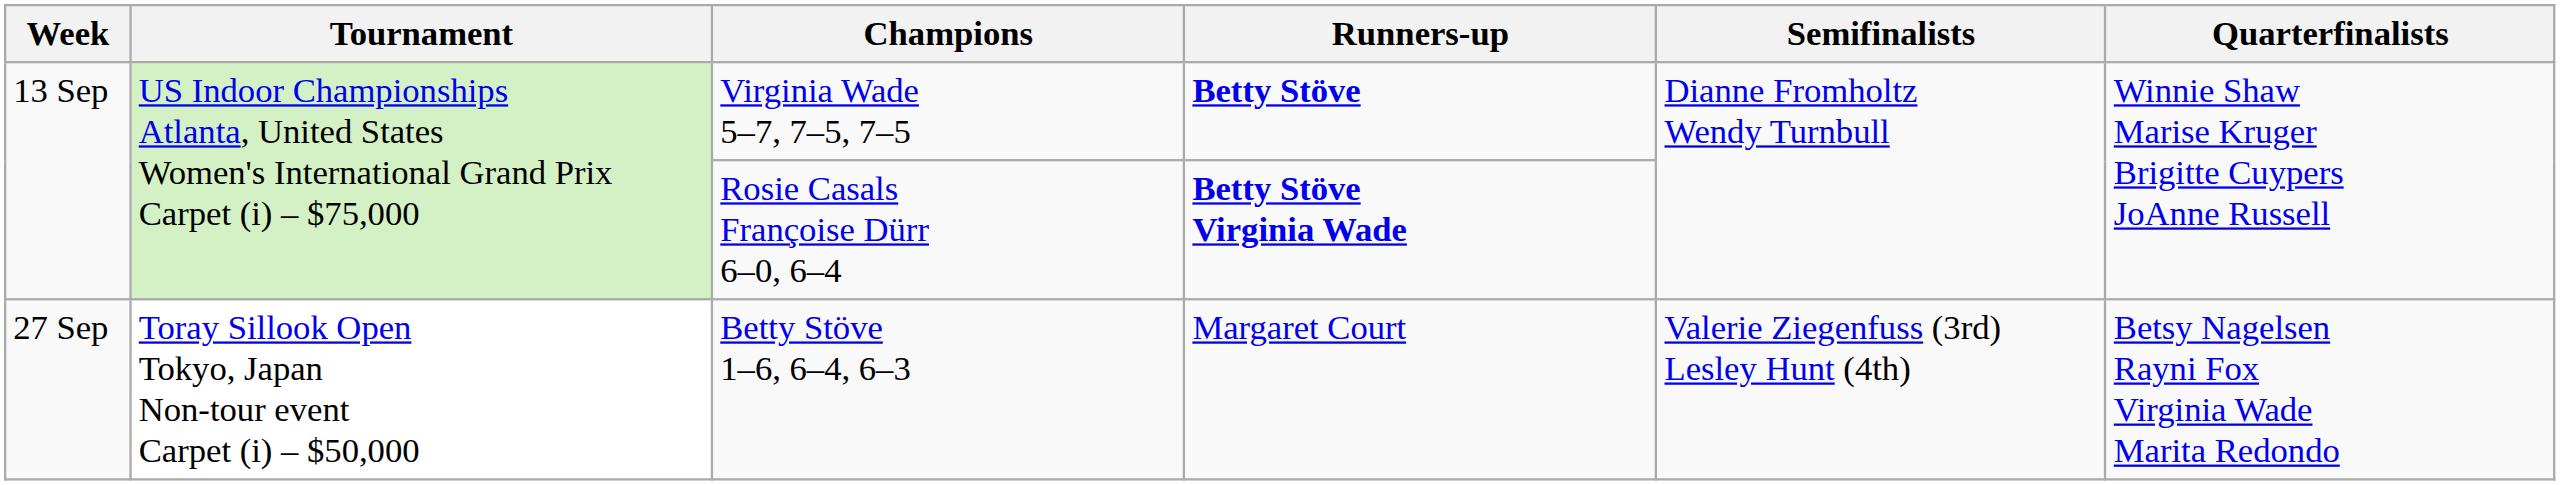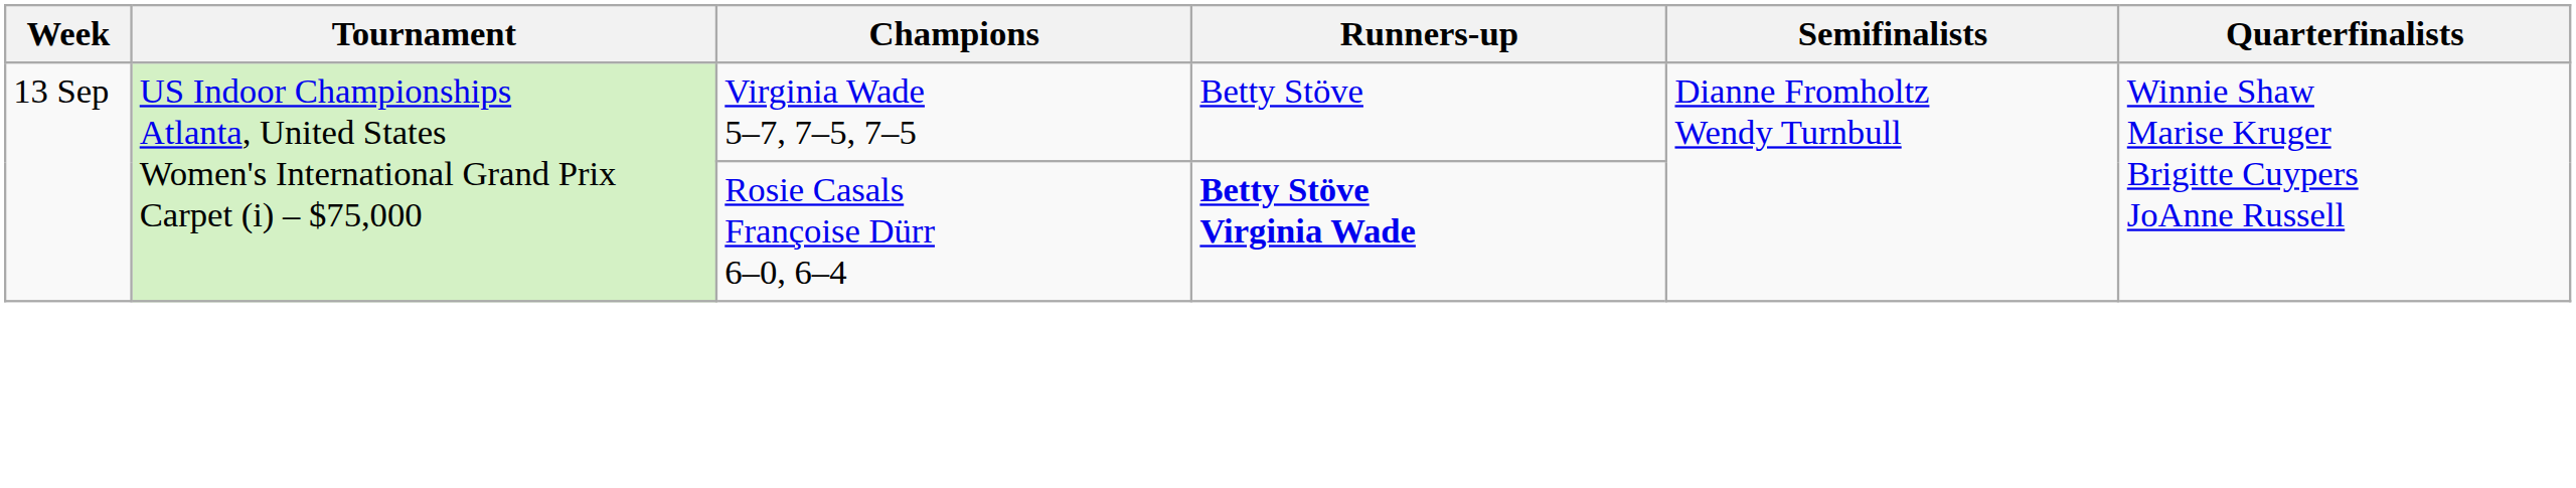Virginia Wade 5–7, 7–5, 7–5 | Runners-up: bold -> normal
- row: 27 Sep | Toray Sillook Open Tokyo, Japan Non-tour event Carpet (i) – $50,000 | Betty Stöve 1–6, 6–4, 6–3 | Margaret Court | Valerie Ziegenfuss (3rd) Lesley Hunt (4th) | Betsy Nagelsen Rayni Fox Virginia Wade Marita Redondo
